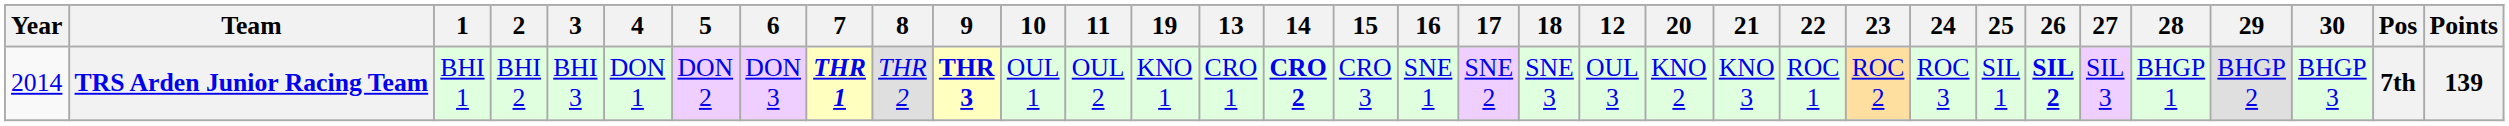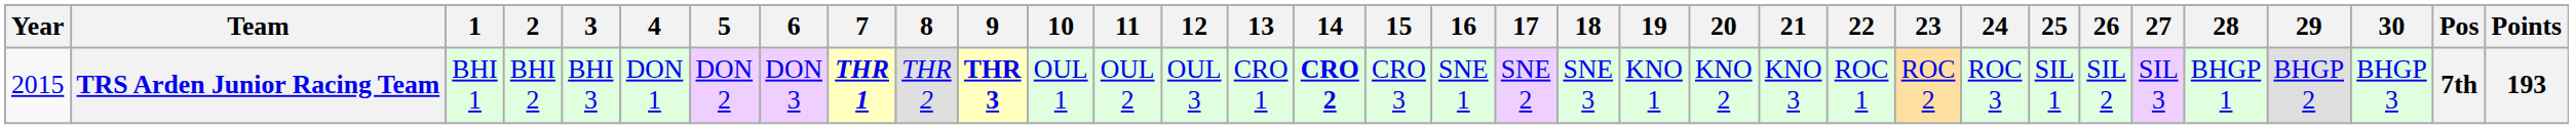columns swapped: 12 <-> 19
TRS Arden Junior Racing Team | Year: 2014 -> 2015
TRS Arden Junior Racing Team | 26: bold -> normal
TRS Arden Junior Racing Team | Points: 139 -> 193
